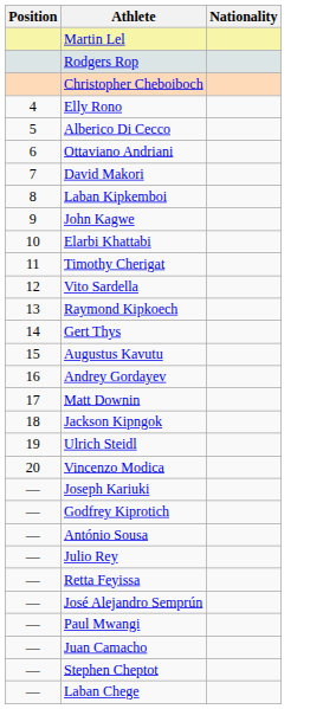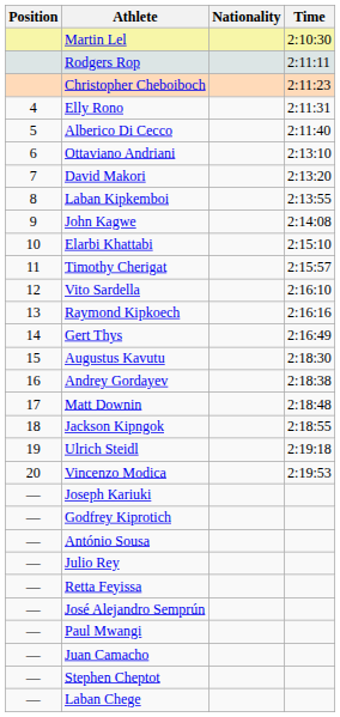+ column: Time | 2:10:30 | 2:11:11 | 2:11:23 | 2:11:31 | 2:11:40 | 2:13:10 | 2:13:20 | 2:13:55 | 2:14:08 | 2:15:10 | 2:15:57 | 2:16:10 | 2:16:16 | 2:16:49 | 2:18:30 | 2:18:38 | 2:18:48 | 2:18:55 | 2:19:18 | 2:19:53
